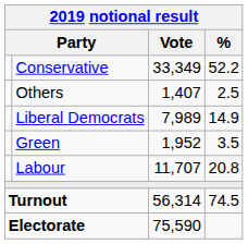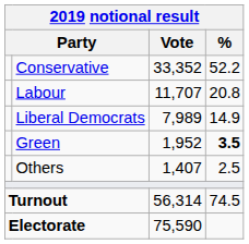Conservative | Vote: 33,349 -> 33,352
rows swapped: Labour <-> Others
Green | %: normal -> bold
